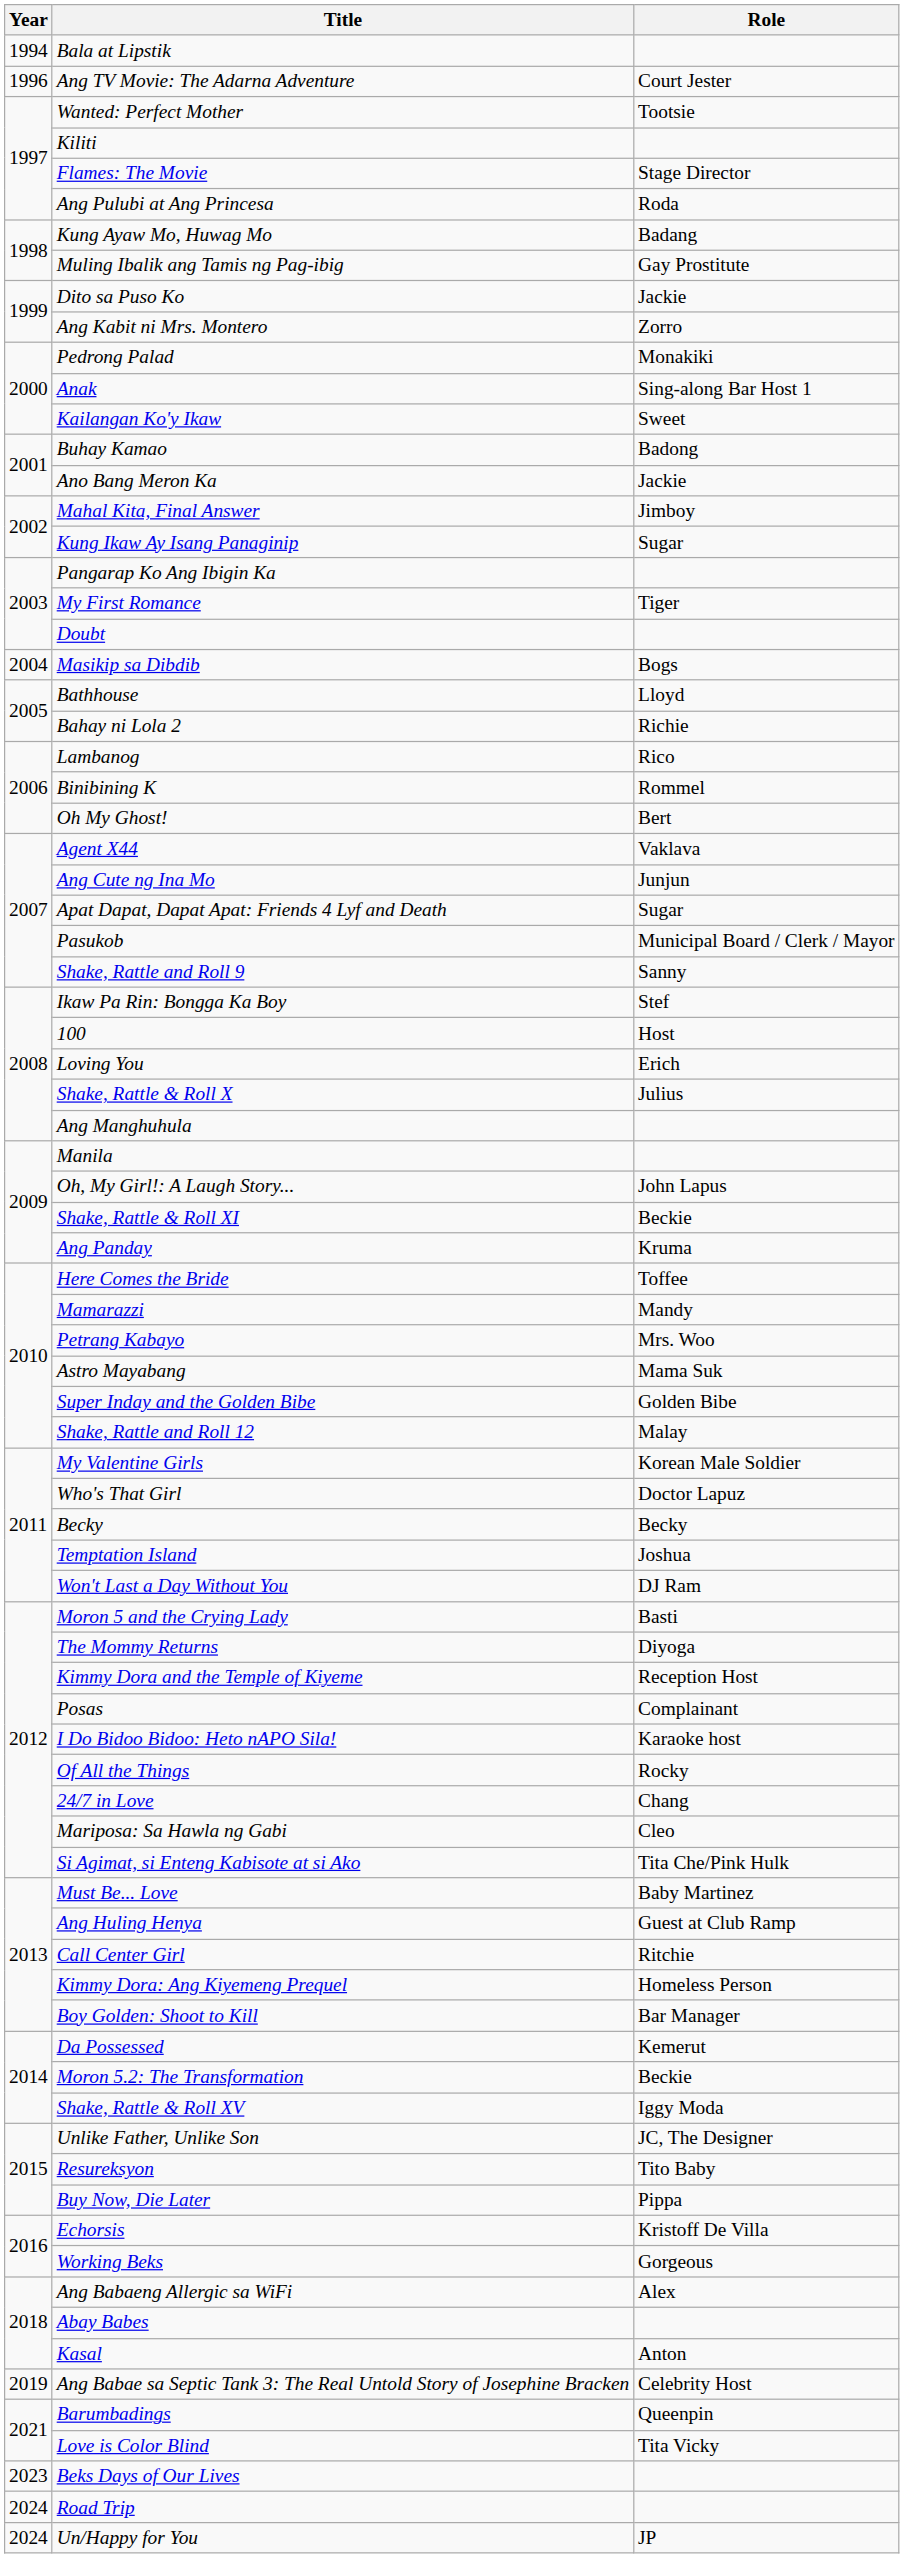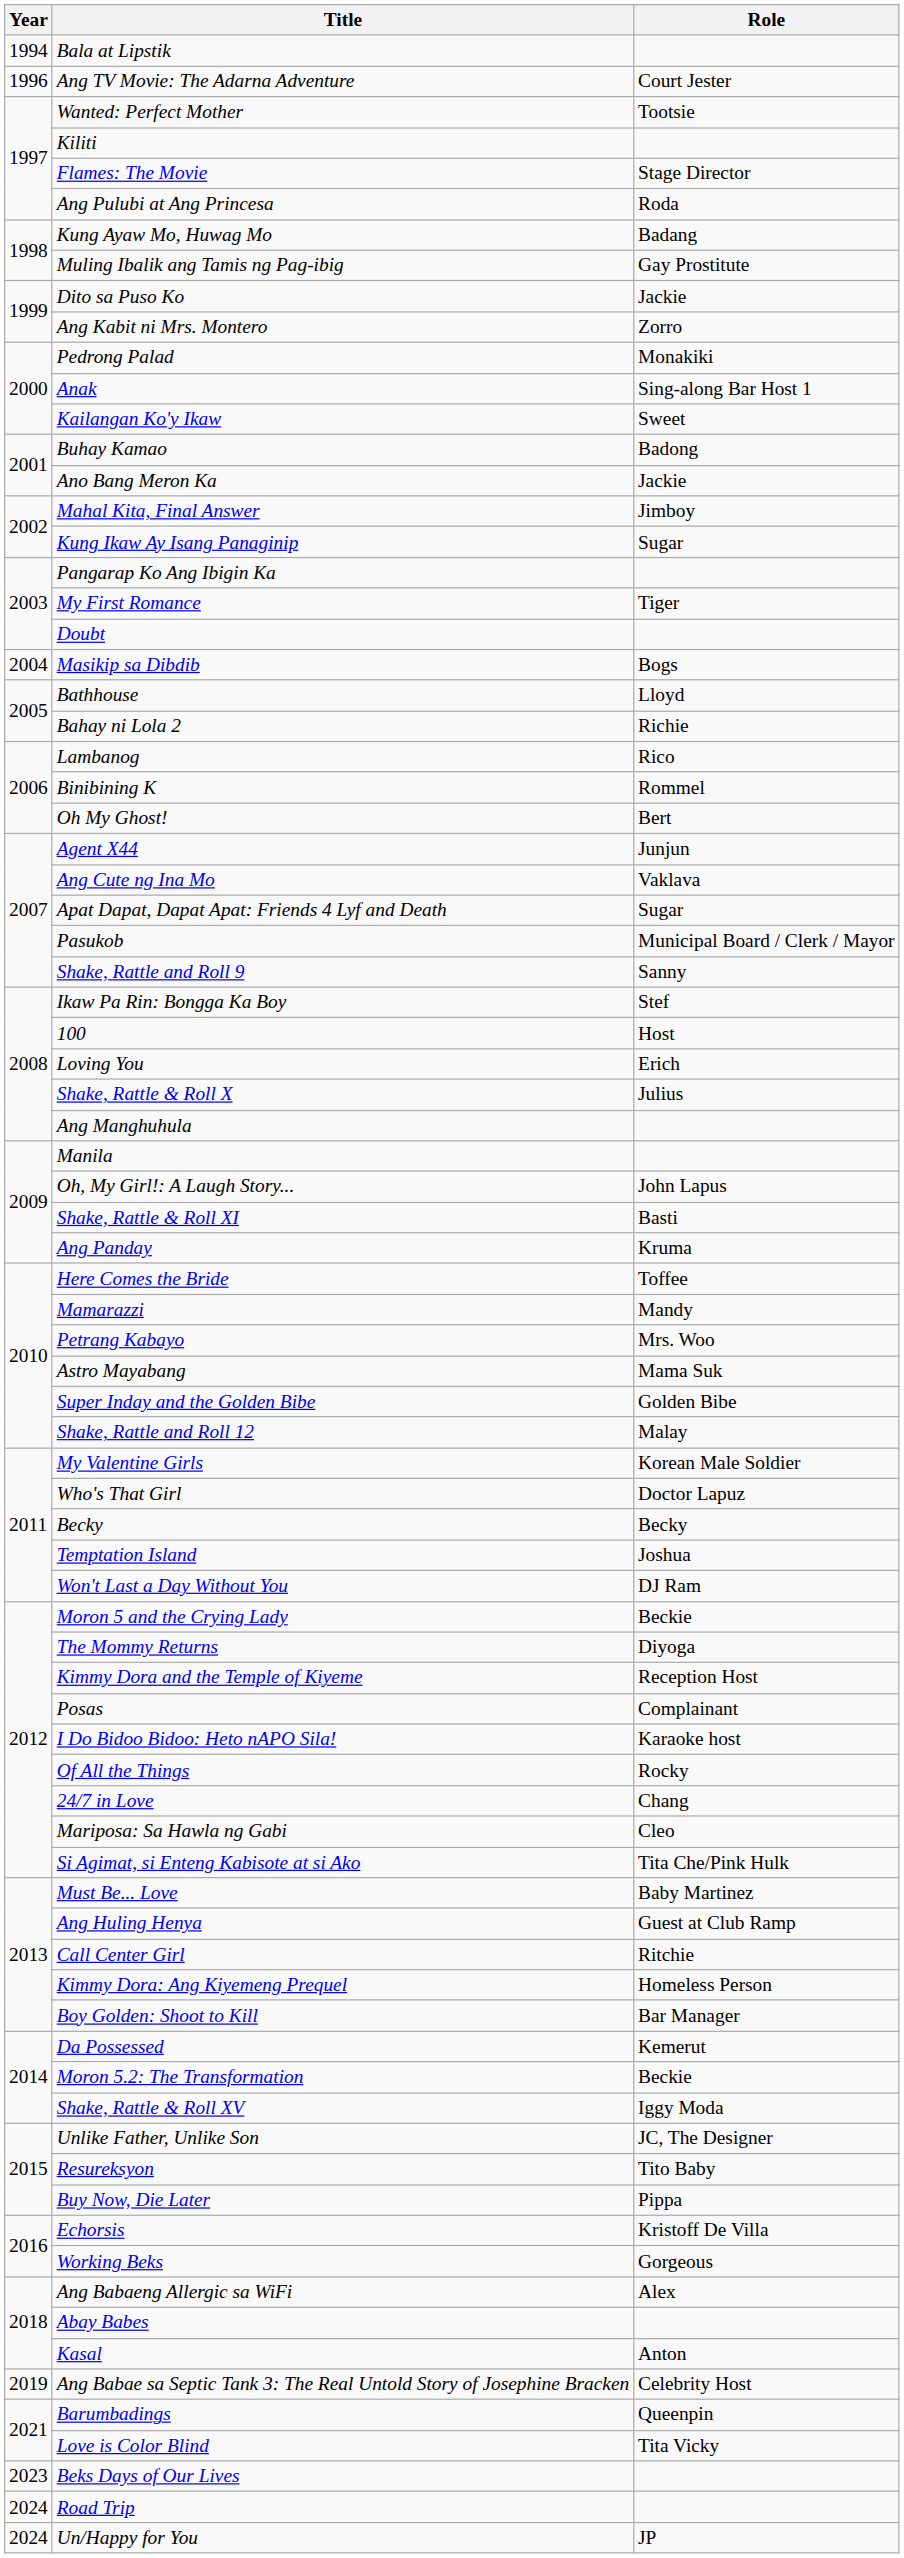Agent X44 | Role: Vaklava -> Junjun
Ang Cute ng Ina Mo | Role: Junjun -> Vaklava
Shake, Rattle & Roll XI | Role: Beckie -> Basti
Moron 5 and the Crying Lady | Role: Basti -> Beckie
